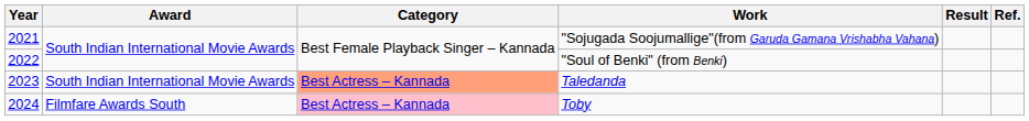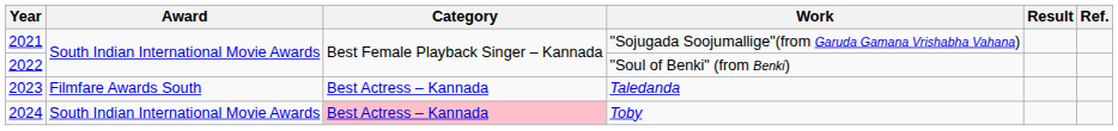Taledanda | Award: South Indian International Movie Awards -> Filmfare Awards South
Taledanda | Category: lightsalmon background -> no background
Toby | Award: Filmfare Awards South -> South Indian International Movie Awards
